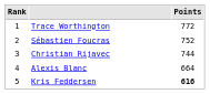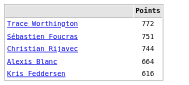- column: Rank | 1 | 2 | 3 | 4 | 5
Sébastien Foucras | Points: 752 -> 751
Kris Feddersen | Points: bold -> normal
